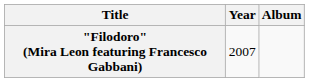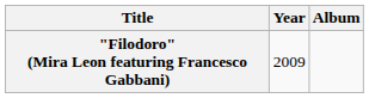"Filodoro" (Mira Leon featuring Francesco Gabbani) | Year: 2007 -> 2009
